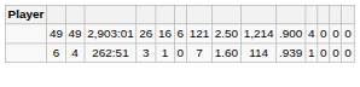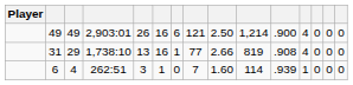+ row: 31 | 29 | 1,738:10 | 13 | 16 | 1 | 77 | 2.66 | 819 | .908 | 4 | 0 | 0 | 0
